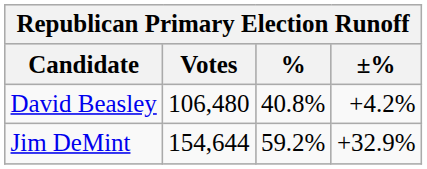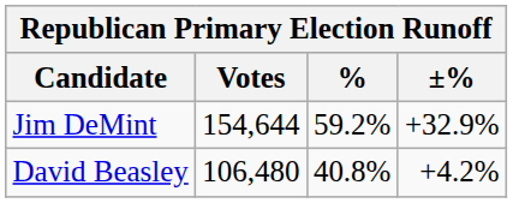rows swapped: Jim DeMint <-> David Beasley
